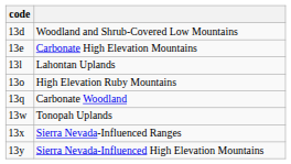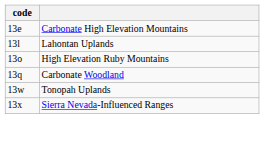- row: 13d | Woodland and Shrub-Covered Low Mountains
- row: 13y | Sierra Nevada-Influenced High Elevation Mountains
